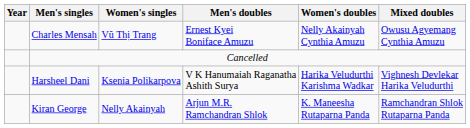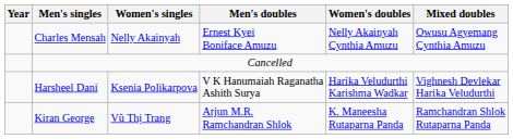Charles Mensah | Women's singles: Vũ Thị Trang -> Nelly Akainyah
Kiran George | Women's singles: Nelly Akainyah -> Vũ Thị Trang
